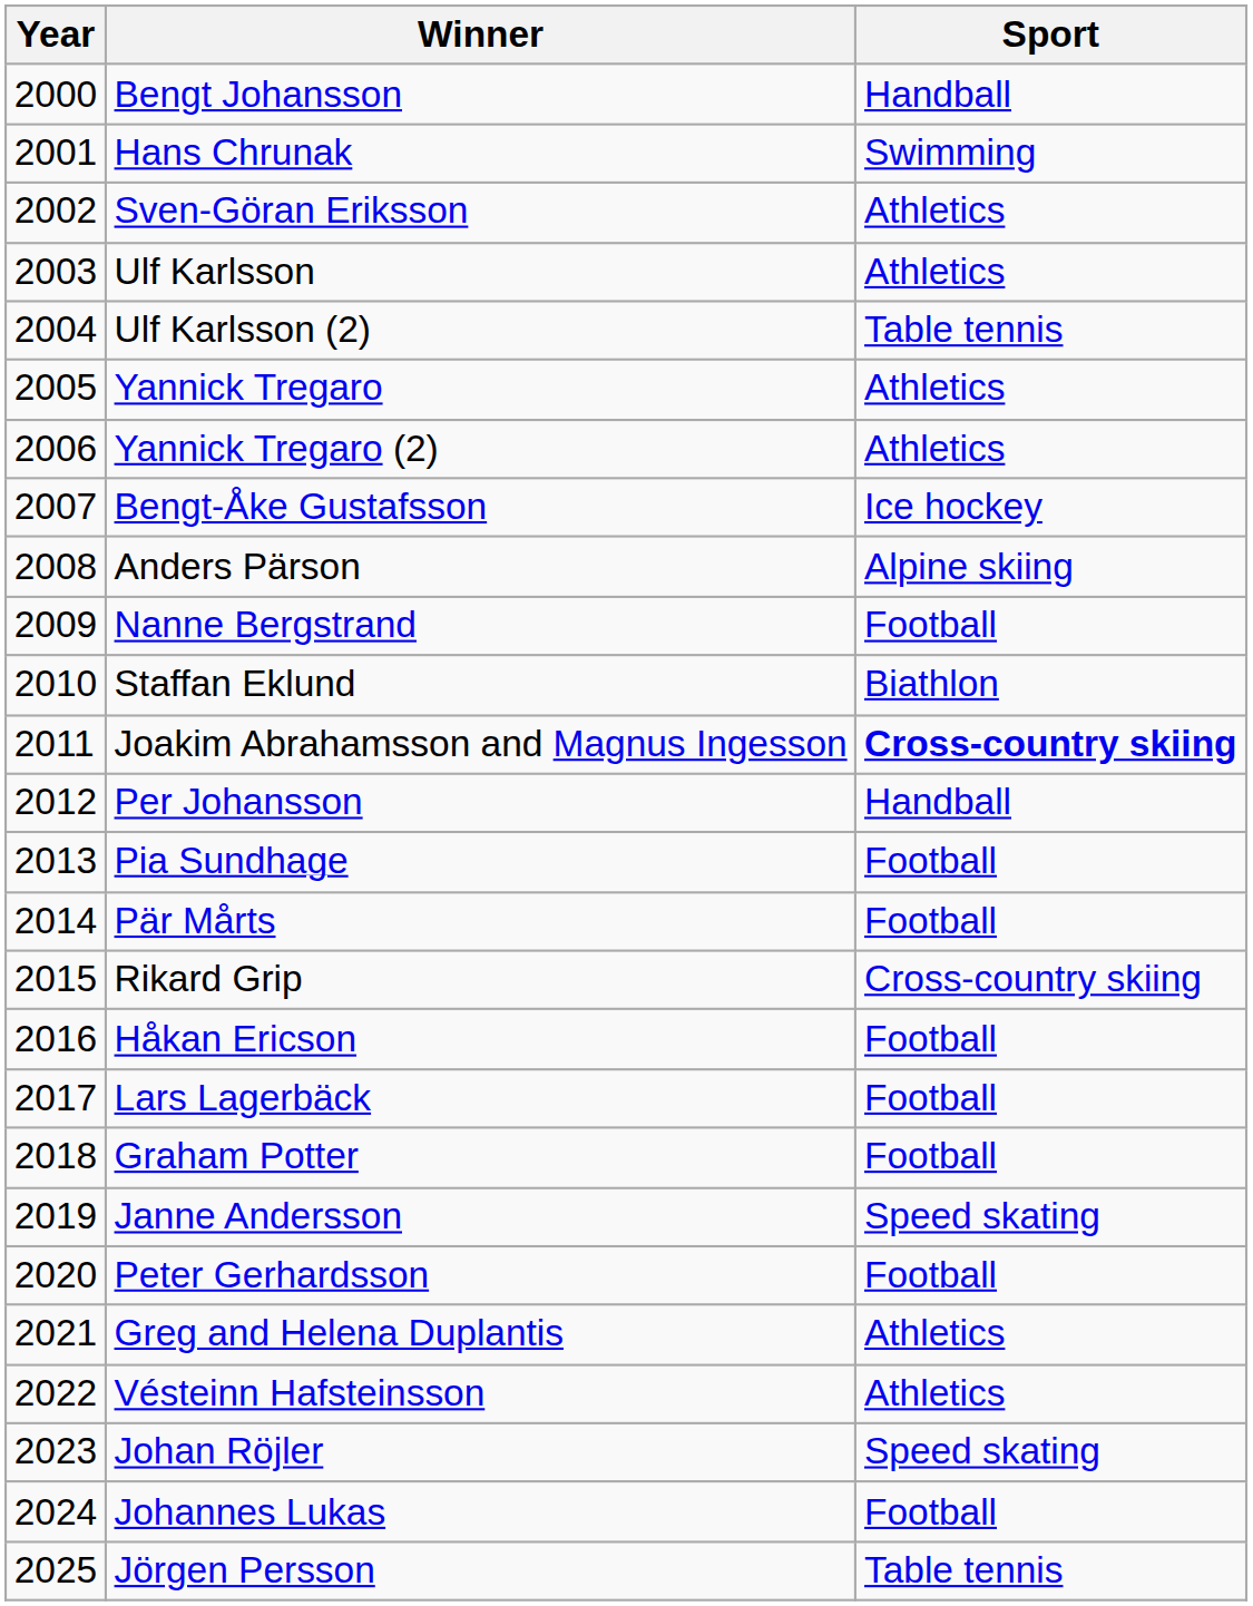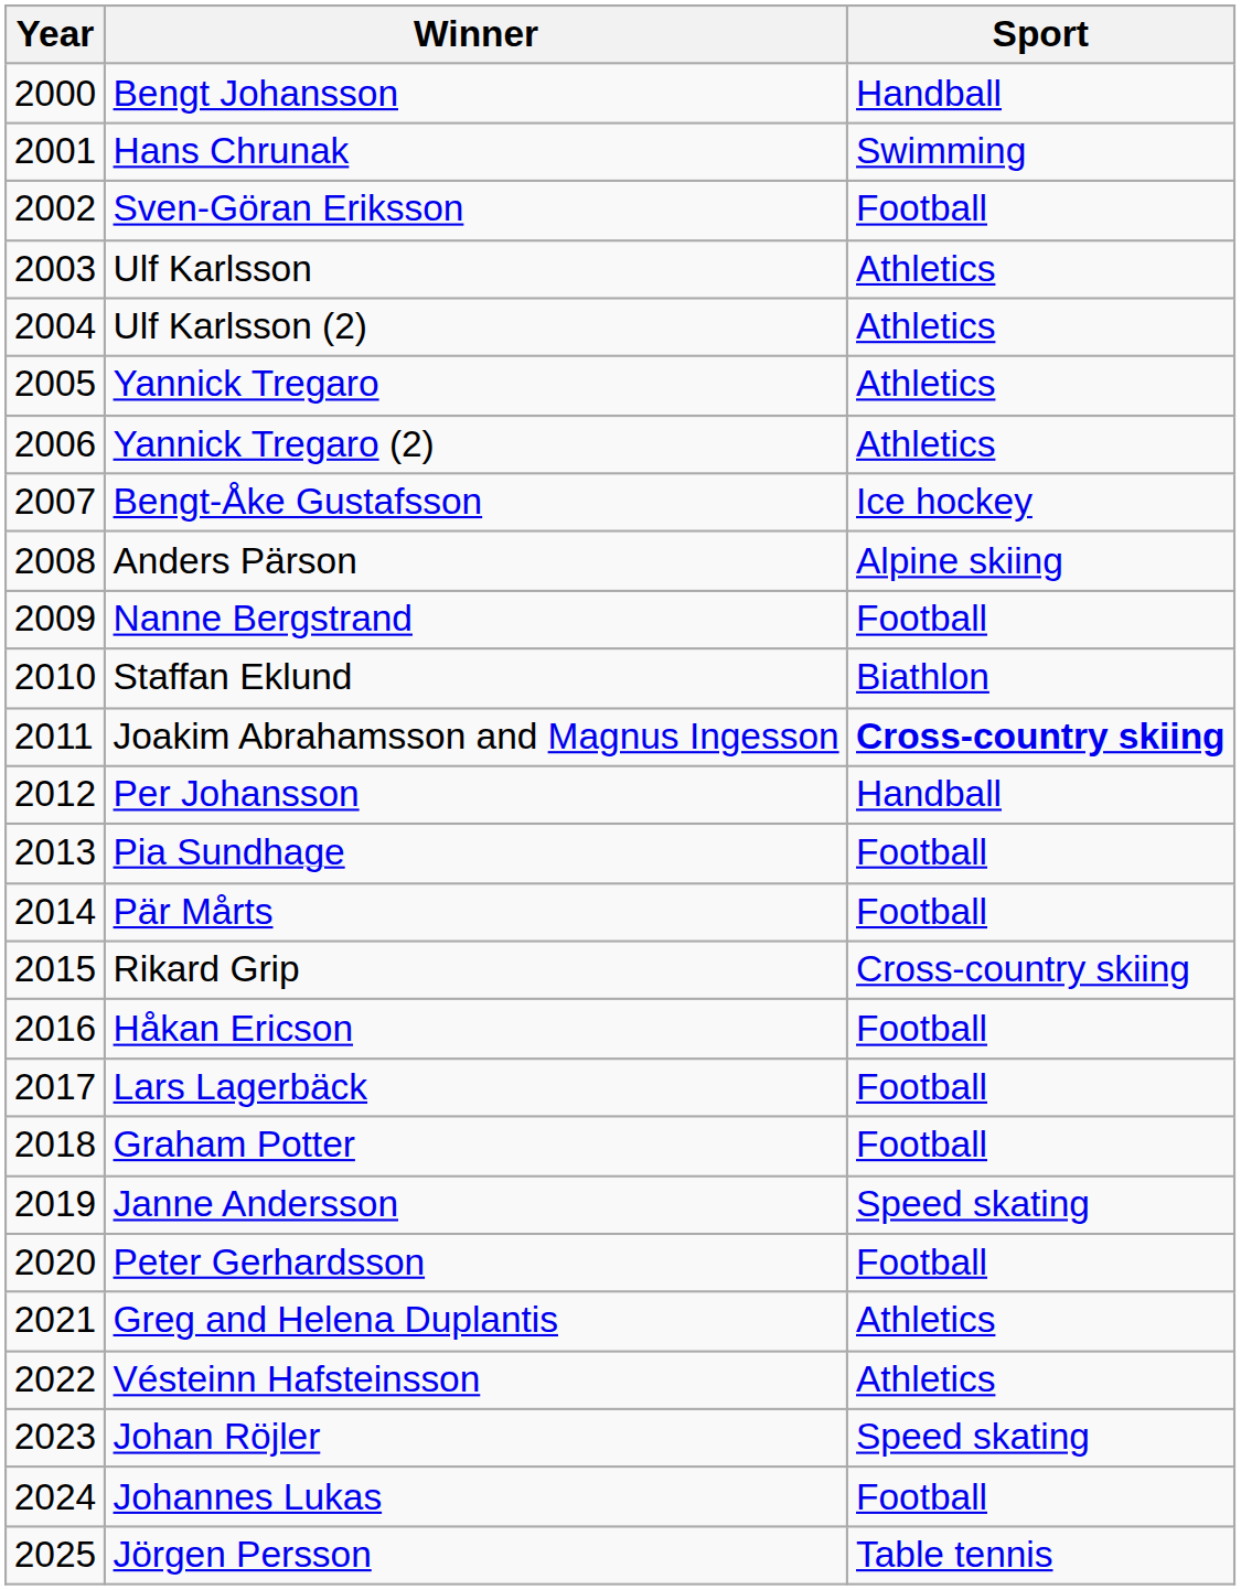Sven-Göran Eriksson | Sport: Athletics -> Football
Ulf Karlsson (2) | Sport: Table tennis -> Athletics
